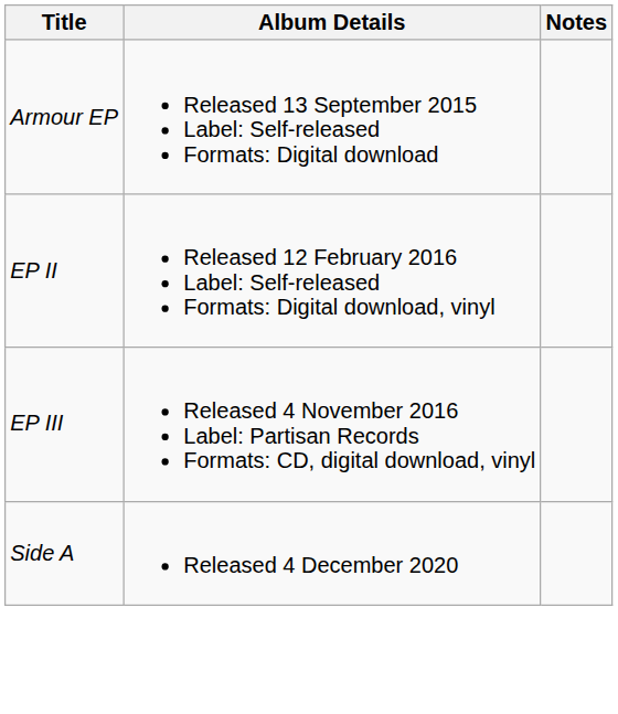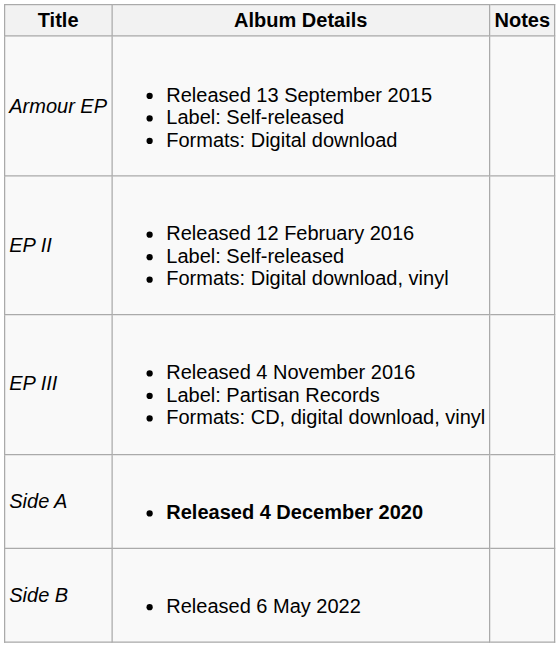Side A | Album Details: normal -> bold
+ row: Side B | Released 6 May 2022
